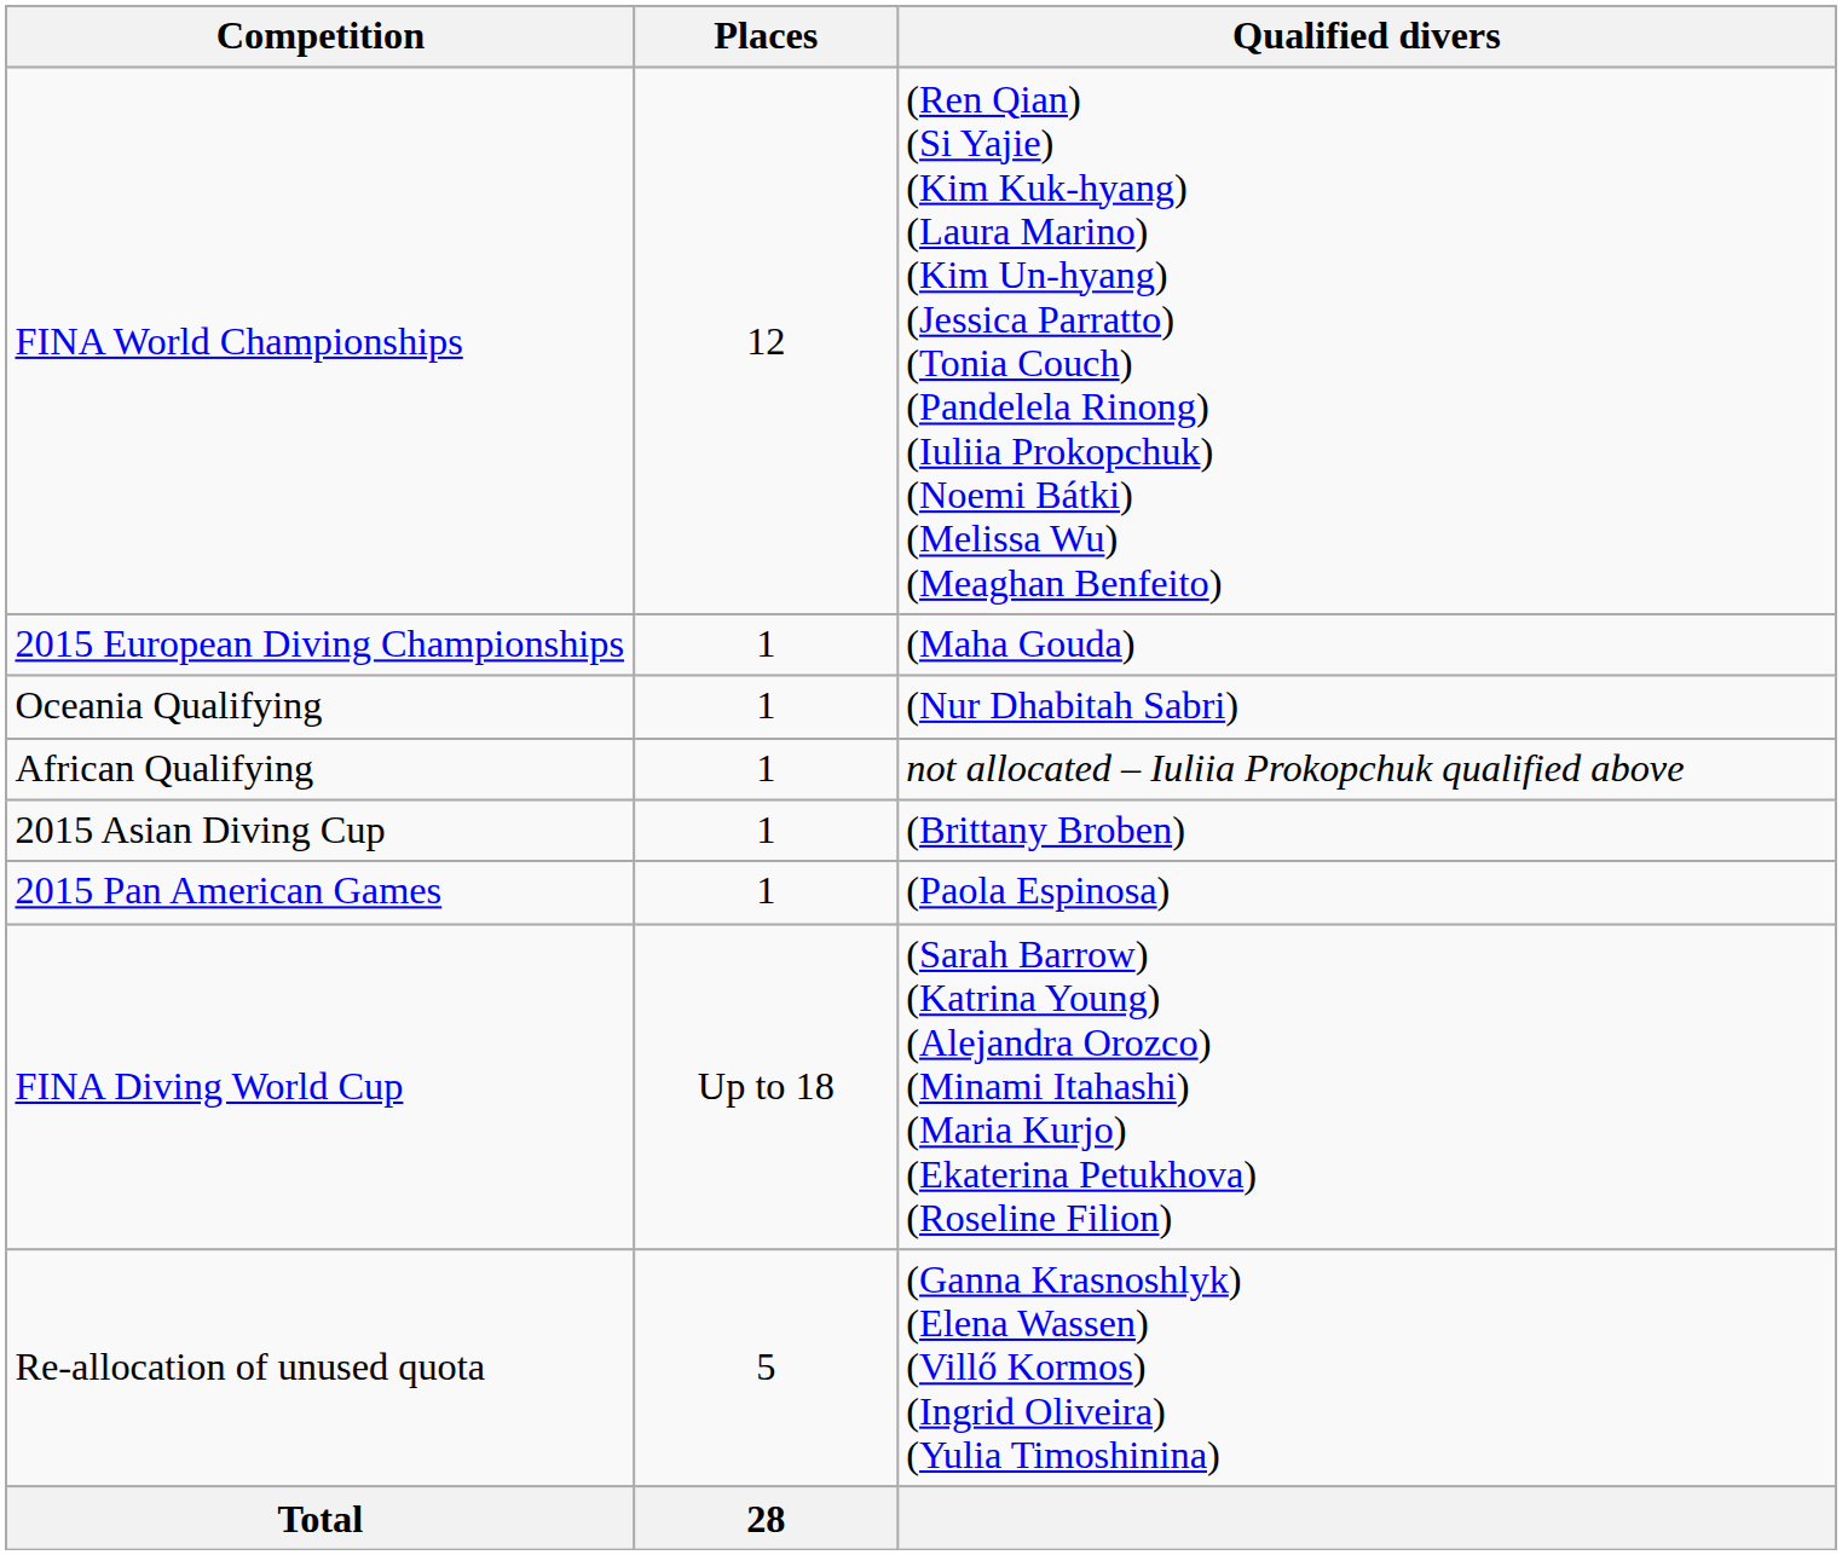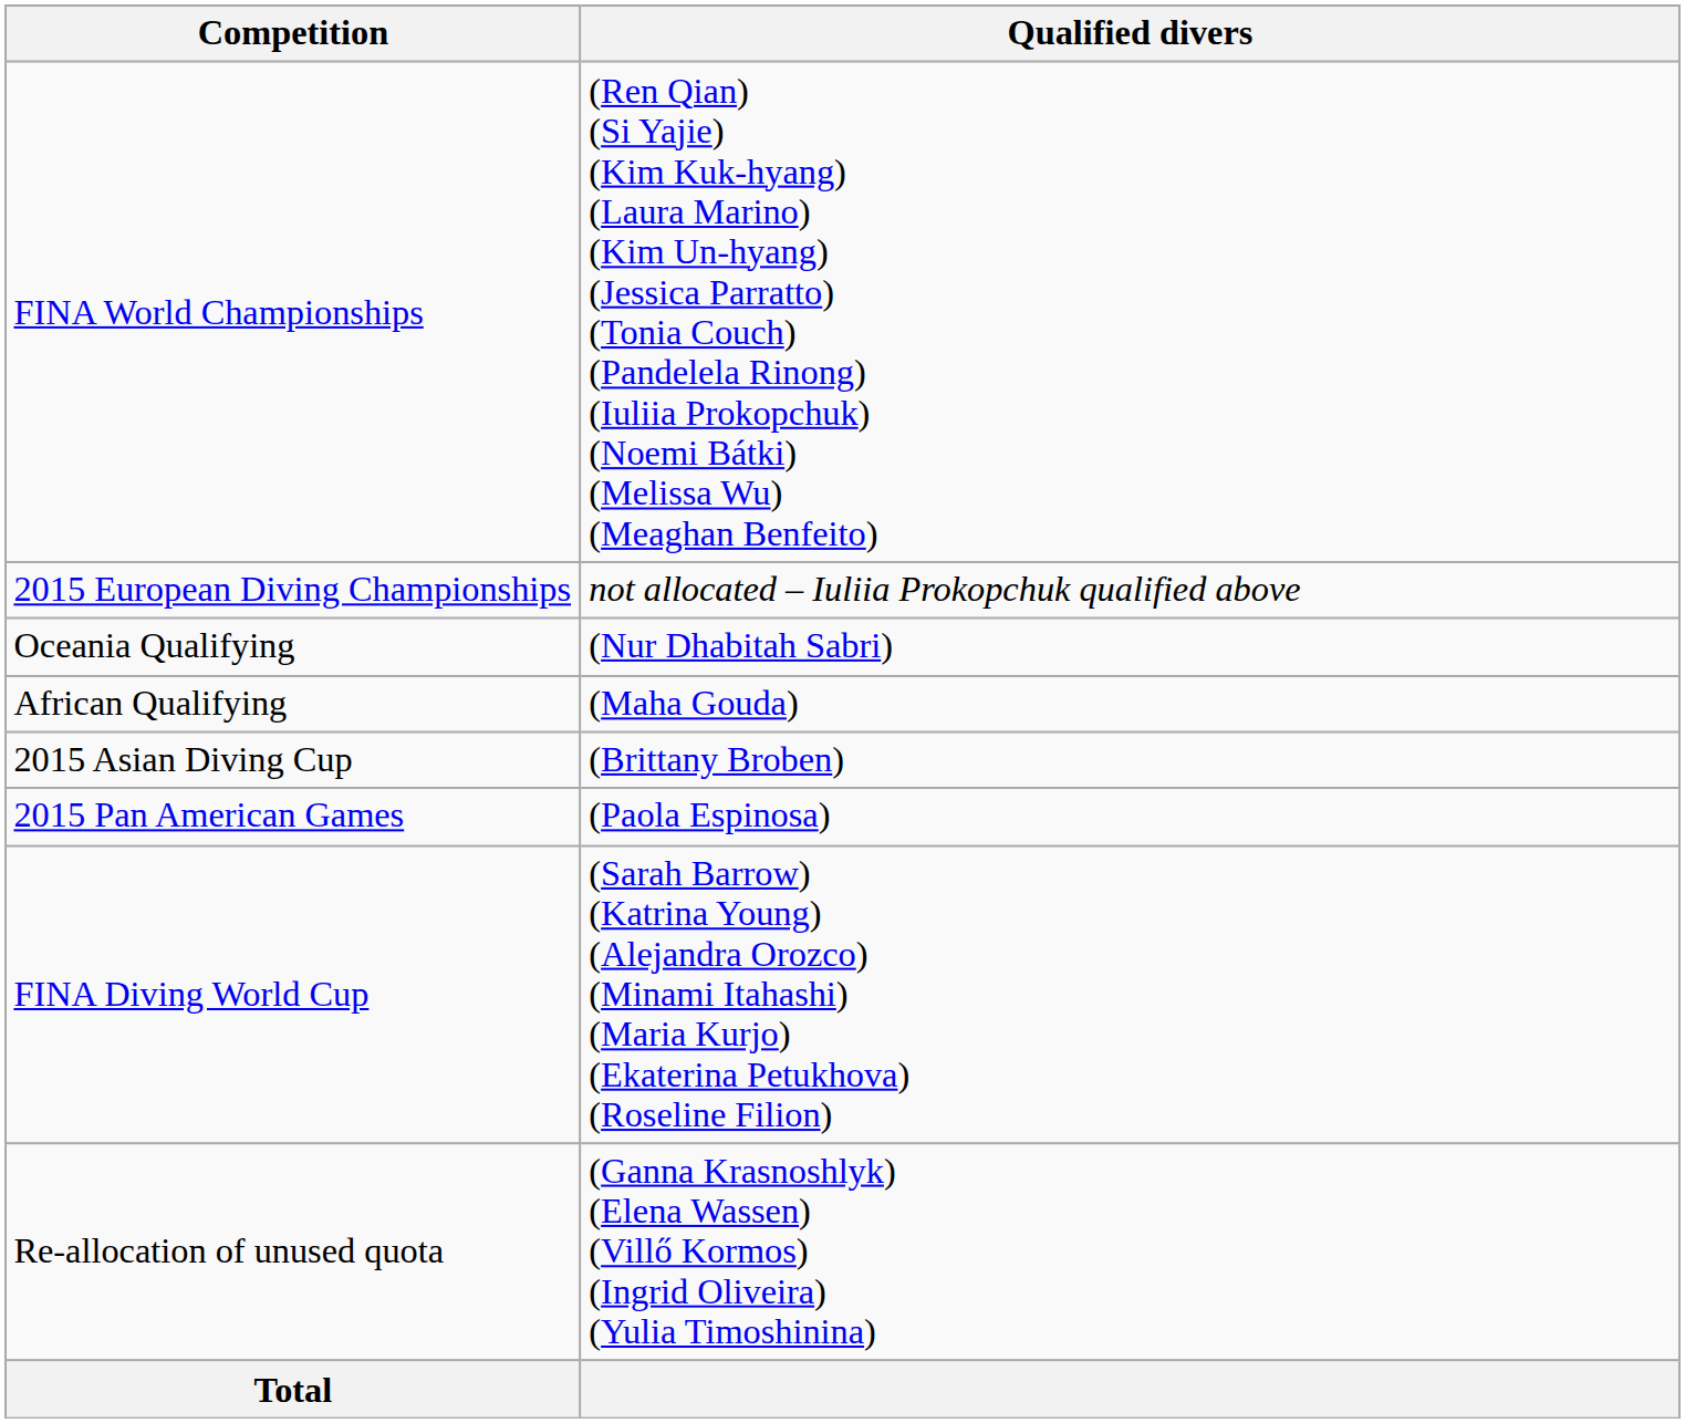- column: Places | 12 | 1 | 1 | 1 | 1 | 1 | Up to 18 | 5 | 28
2015 European Diving Championships | Qualified divers: (Maha Gouda) -> not allocated – Iuliia Prokopchuk qualified above
African Qualifying | Qualified divers: not allocated – Iuliia Prokopchuk qualified above -> (Maha Gouda)
